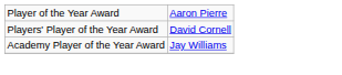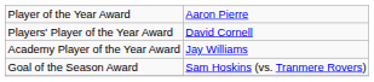+ row: Goal of the Season Award | Sam Hoskins (vs. Tranmere Rovers)
